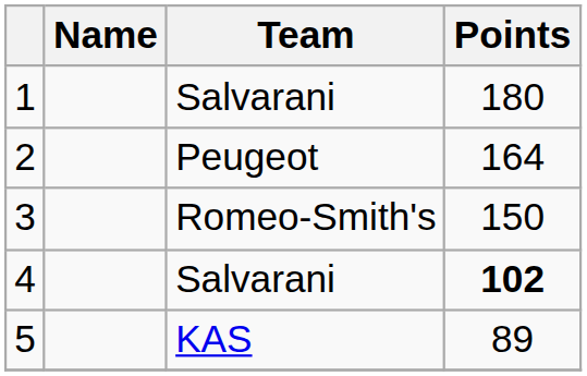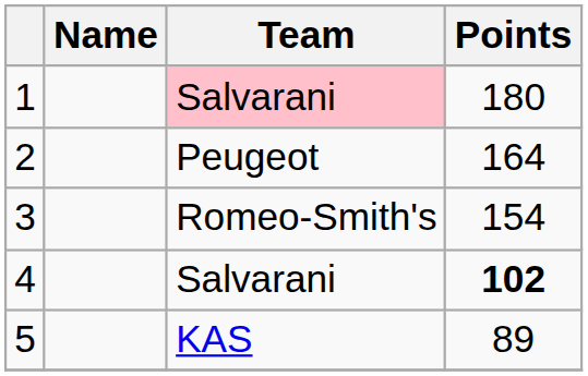1 | Team: no background -> pink background
3 | Points: 150 -> 154
